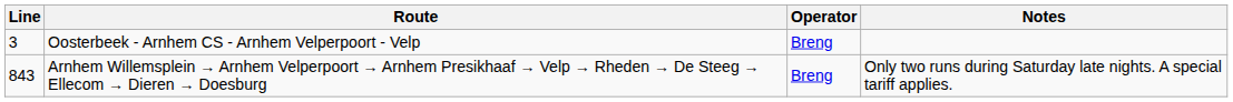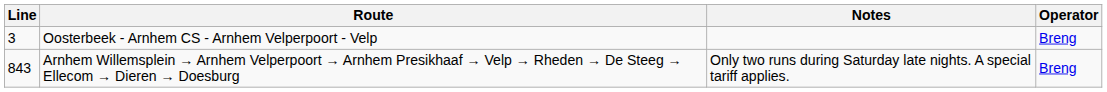columns swapped: Operator <-> Notes
